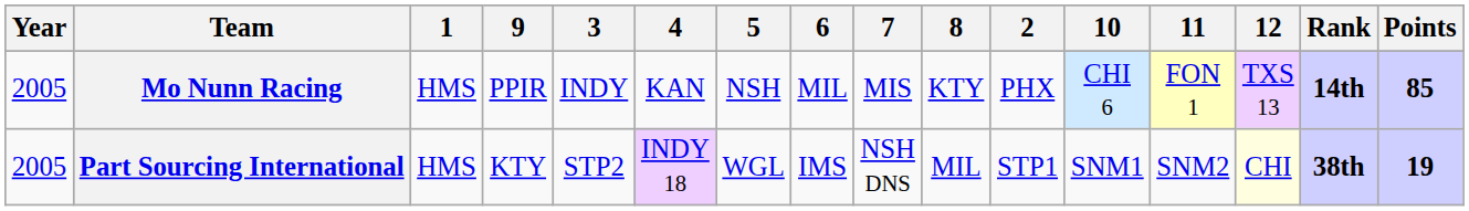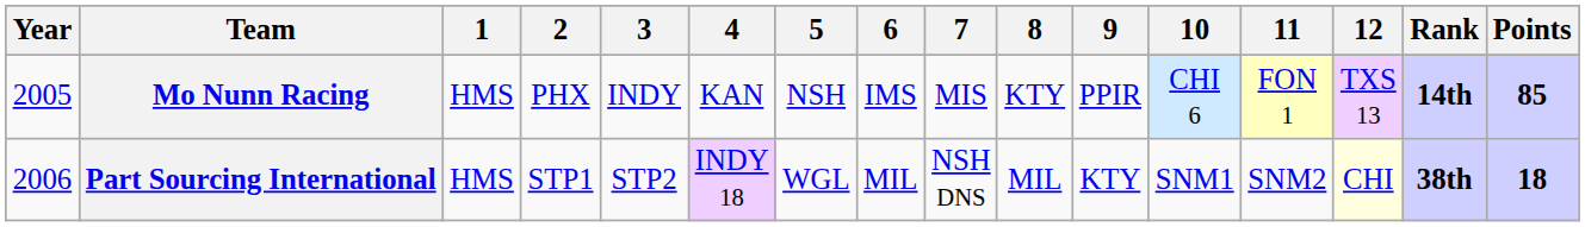columns swapped: 2 <-> 9
Mo Nunn Racing | 6: MIL -> IMS
Part Sourcing International | Year: 2005 -> 2006
Part Sourcing International | 6: IMS -> MIL
Part Sourcing International | Points: 19 -> 18
